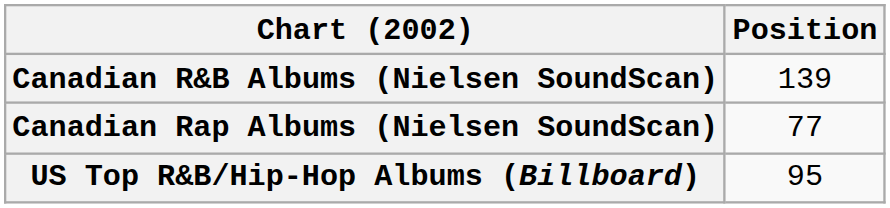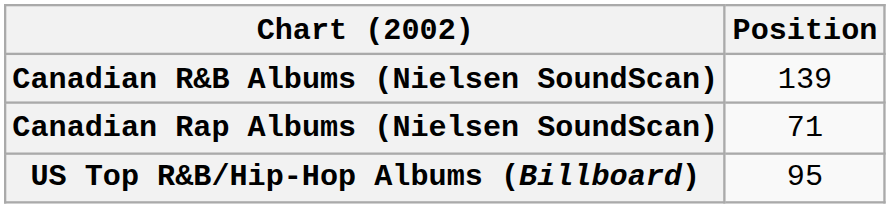Canadian Rap Albums (Nielsen SoundScan) | Position: 77 -> 71
